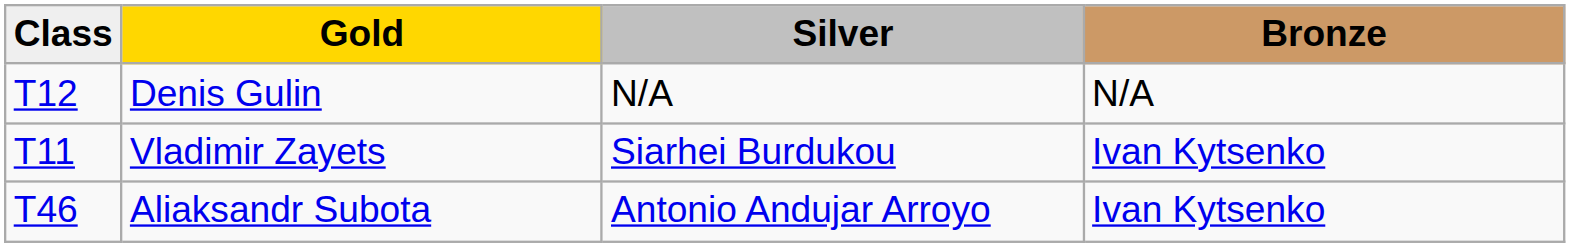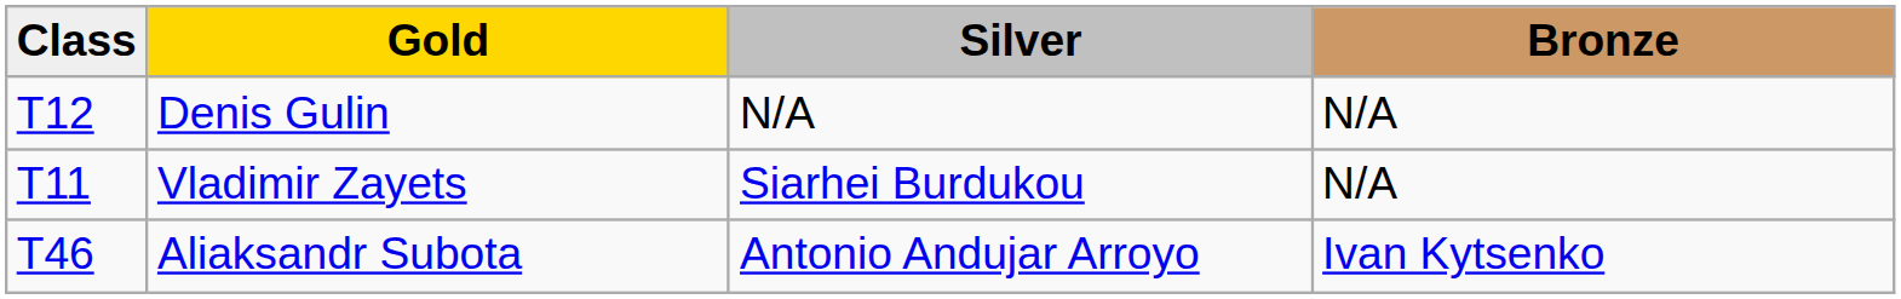Vladimir Zayets | Bronze: Ivan Kytsenko -> N/A
